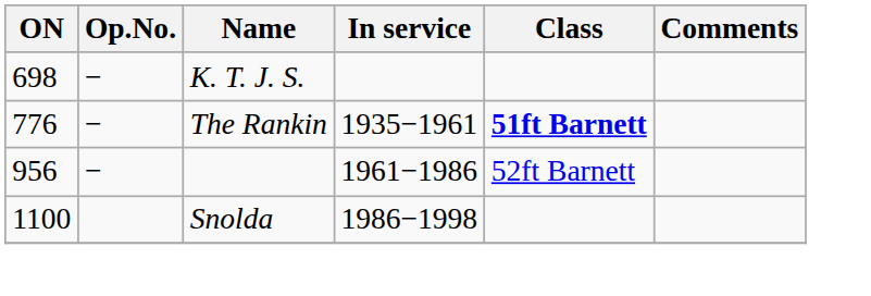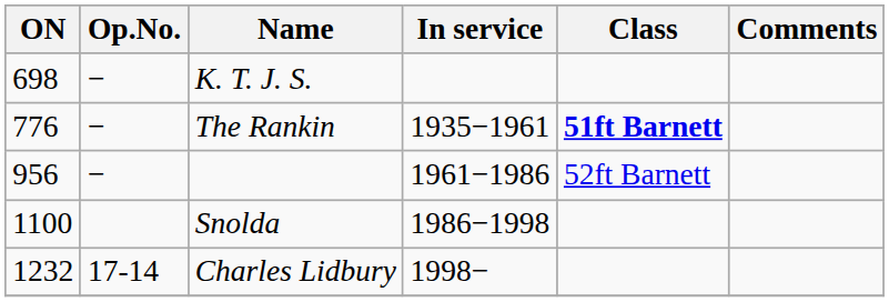+ row: 1232 | 17-14 | Charles Lidbury | 1998−
